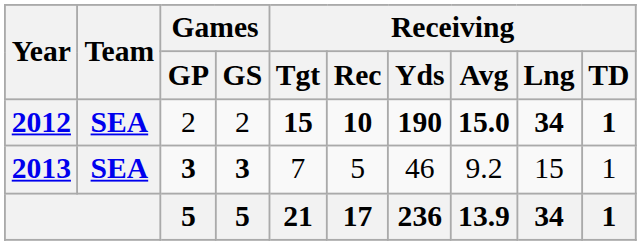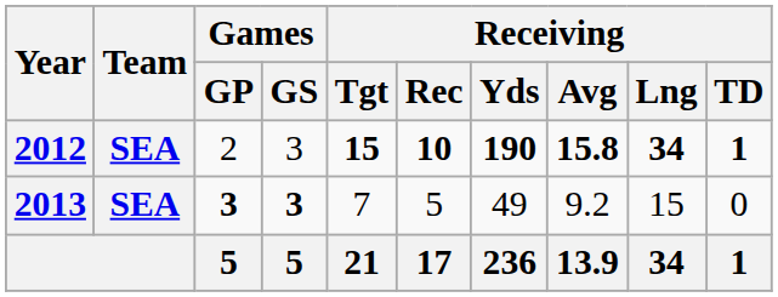2012 | Games / GS: 2 -> 3
2012 | Receiving / Avg: 15.0 -> 15.8
2013 | Receiving / Yds: 46 -> 49
2013 | Receiving / TD: 1 -> 0
